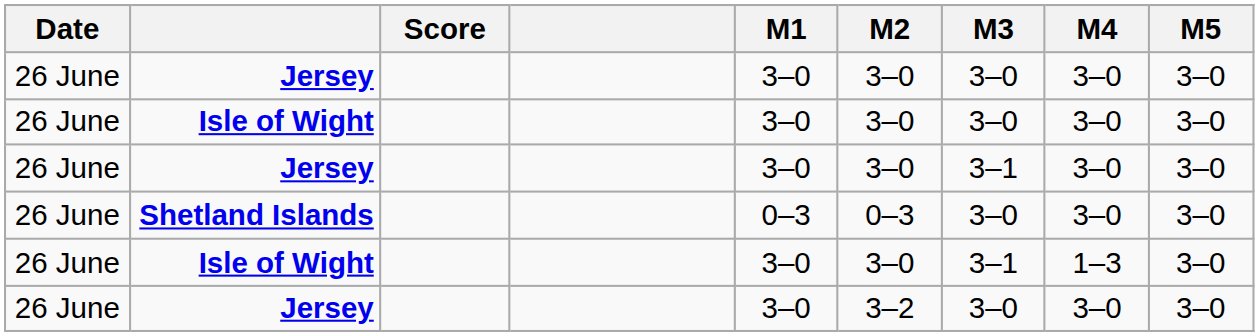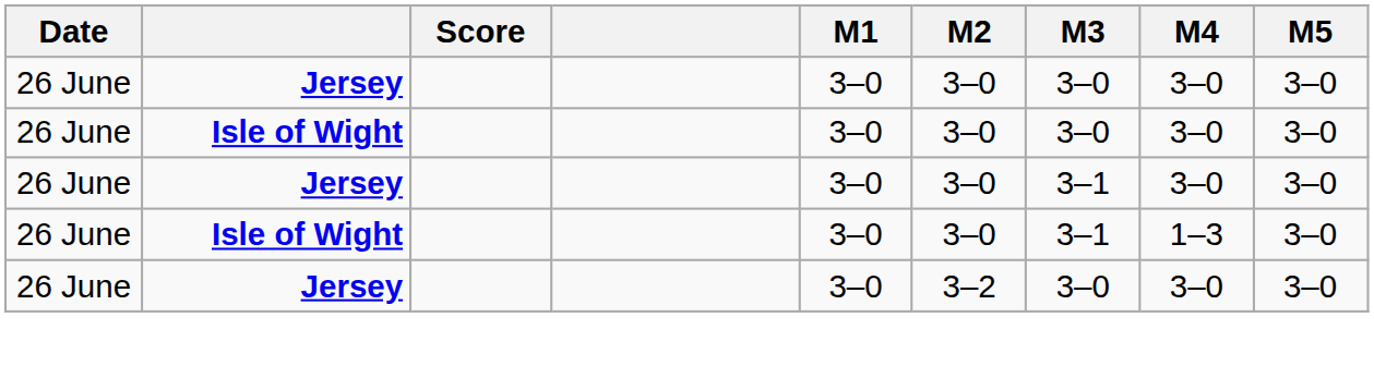- row: 26 June | Shetland Islands | 0–3 | 0–3 | 3–0 | 3–0 | 3–0
